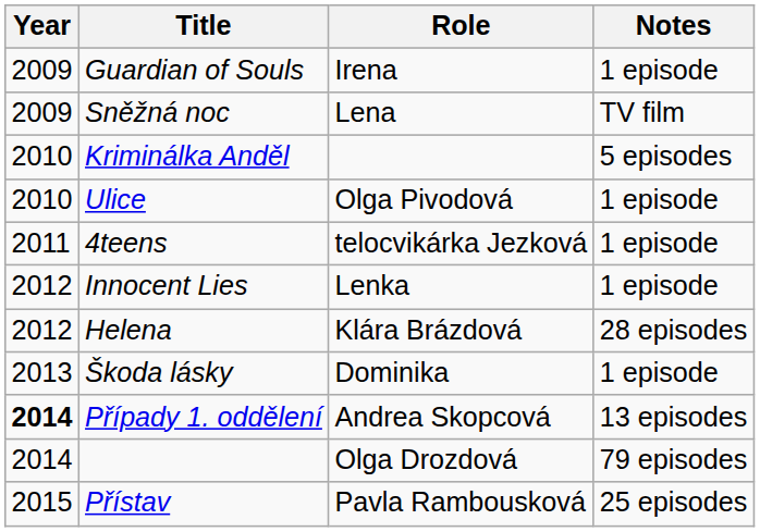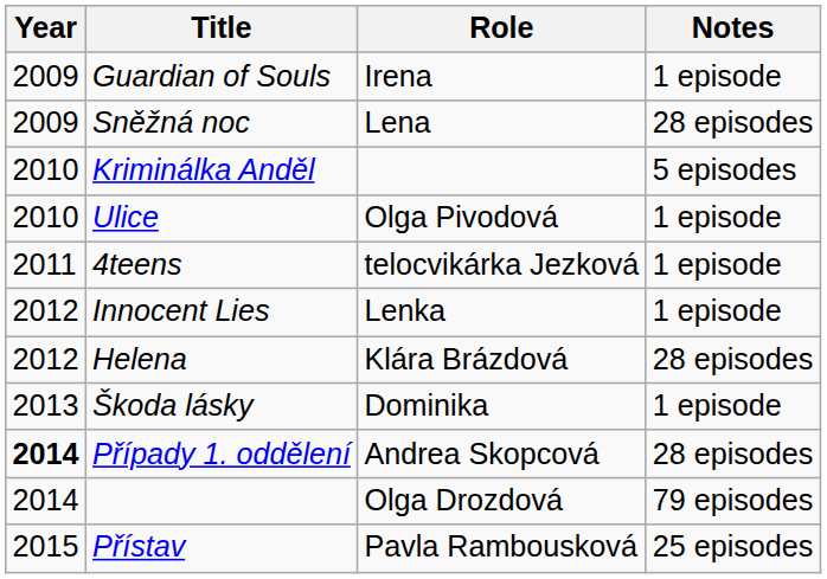Sněžná noc | Notes: TV film -> 28 episodes
Případy 1. oddělení | Notes: 13 episodes -> 28 episodes
